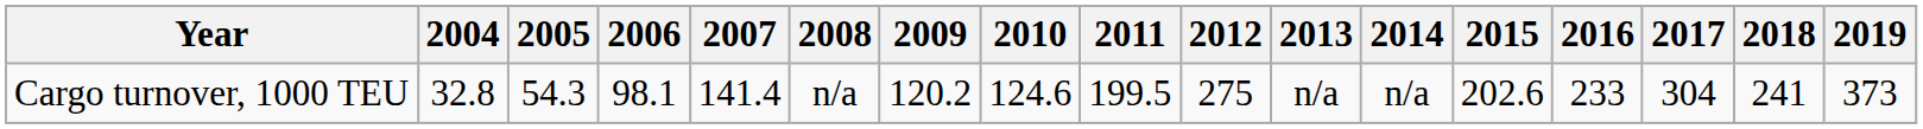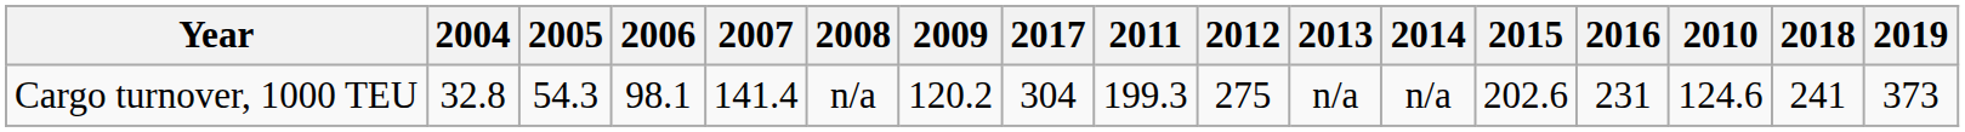columns swapped: 2010 <-> 2017
Cargo turnover, 1000 TEU | 2011: 199.5 -> 199.3
Cargo turnover, 1000 TEU | 2016: 233 -> 231
